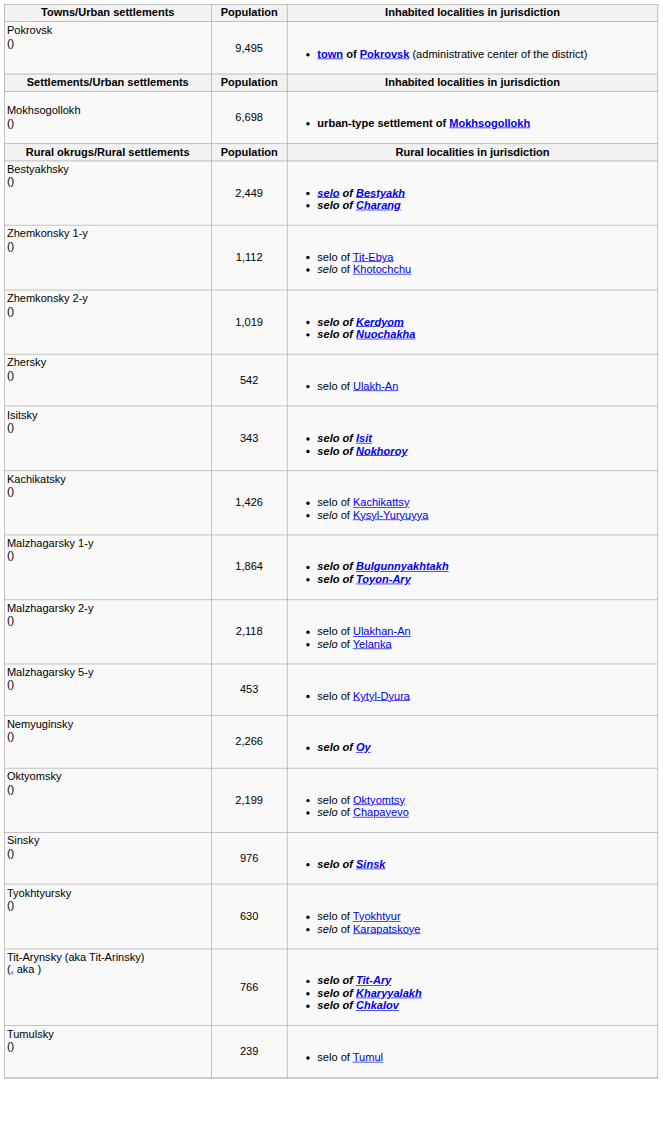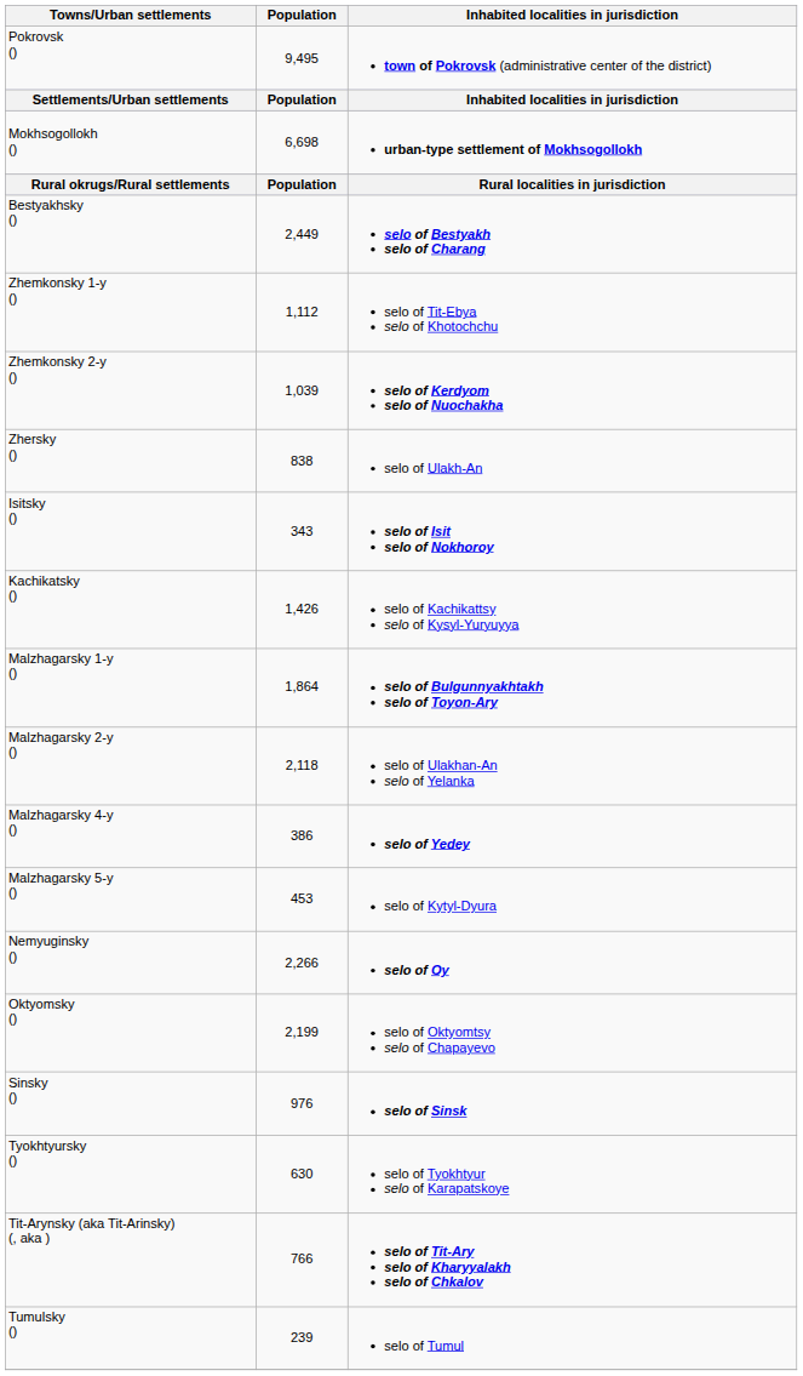Zhemkonsky 2-y () | Population: 1,019 -> 1,039
Zhersky () | Population: 542 -> 838
+ row: Malzhagarsky 4-y () | 386 | selo of Yedey
